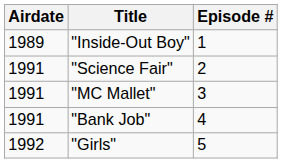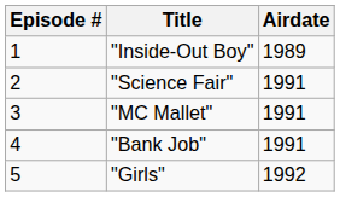columns swapped: Episode # <-> Airdate
